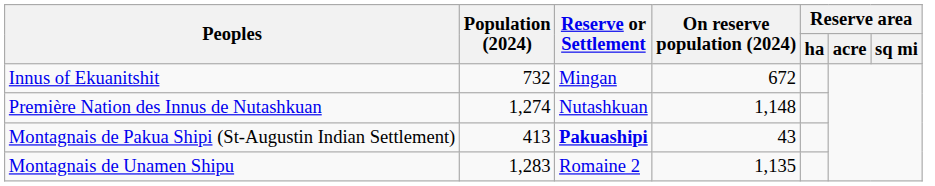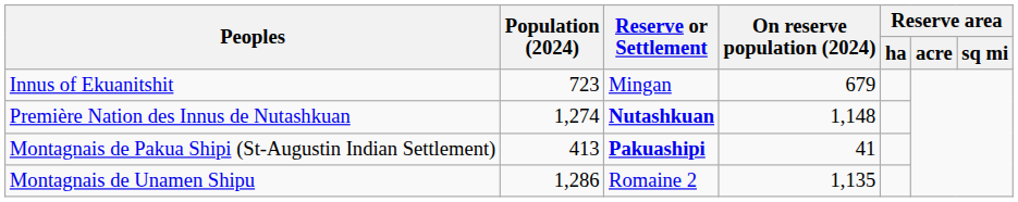Innus of Ekuanitshit | Population (2024): 732 -> 723
Innus of Ekuanitshit | On reserve population (2024): 672 -> 679
Première Nation des Innus de Nutashkuan | Reserve or Settlement: normal -> bold
Montagnais de Pakua Shipi (St-Augustin Indian Settlement) | On reserve population (2024): 43 -> 41
Montagnais de Unamen Shipu | Population (2024): 1,283 -> 1,286
